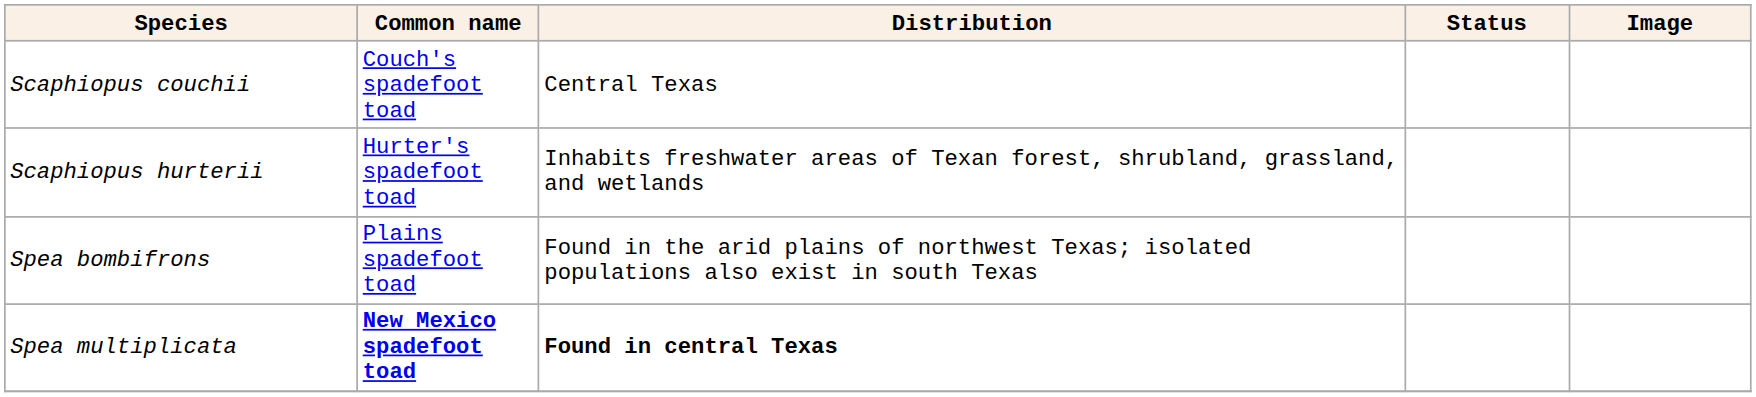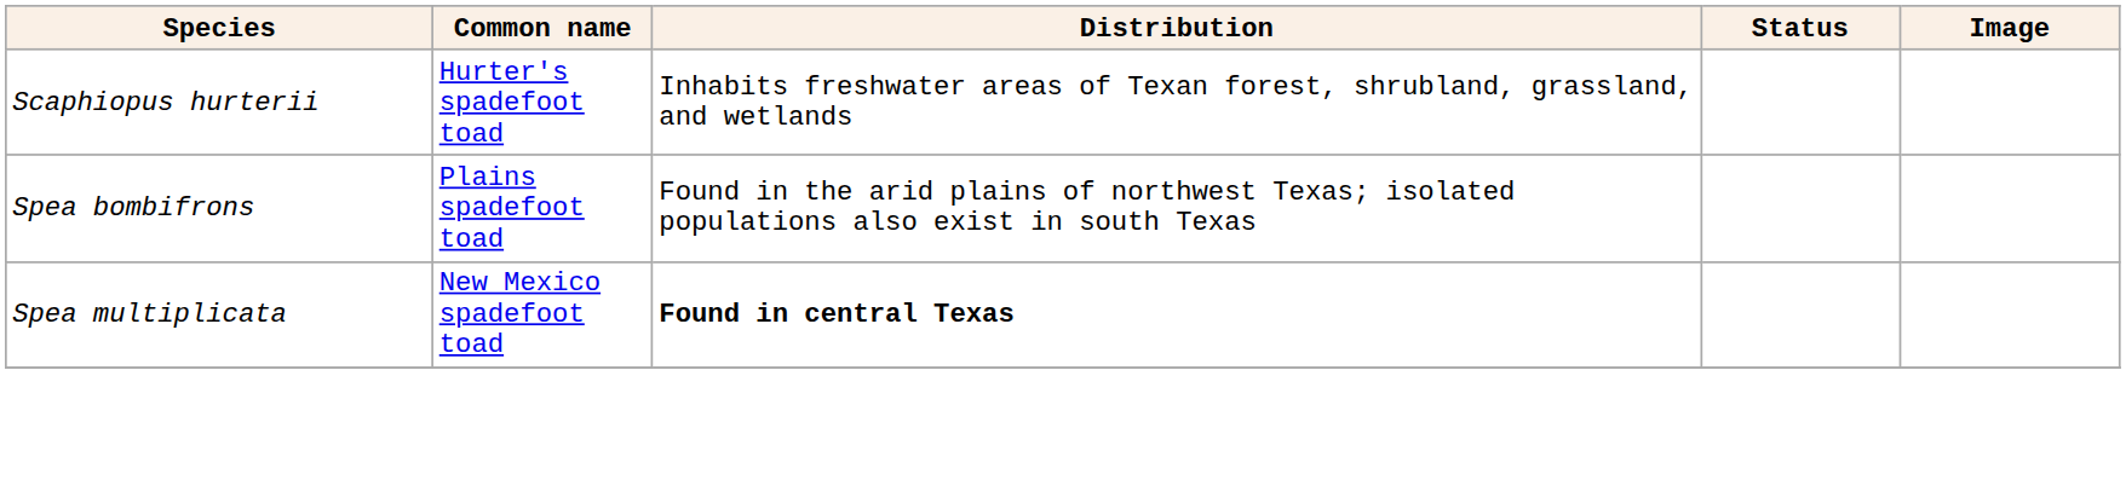- row: Scaphiopus couchii | Couch's spadefoot toad | Central Texas
Spea multiplicata | Common name: bold -> normal
